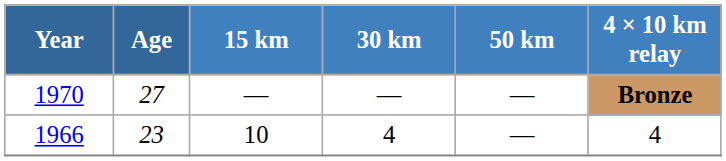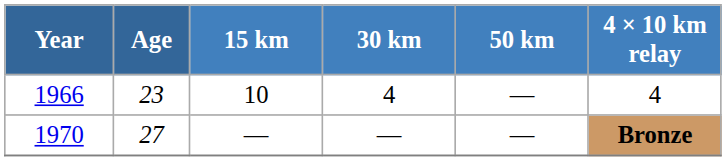rows swapped: 1966 <-> 1970
